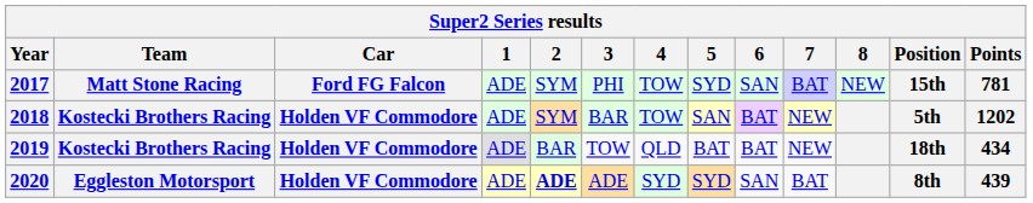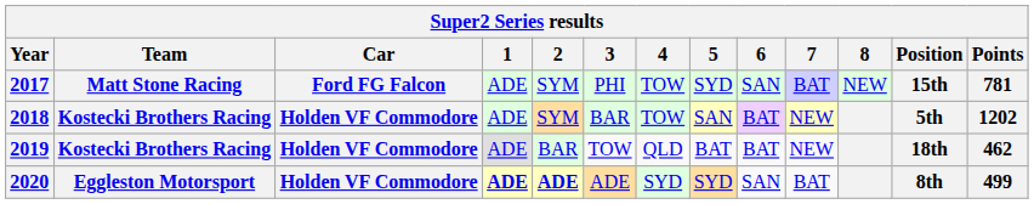2019 | Points: 434 -> 462
2020 | 1: normal -> bold
2020 | Points: 439 -> 499
